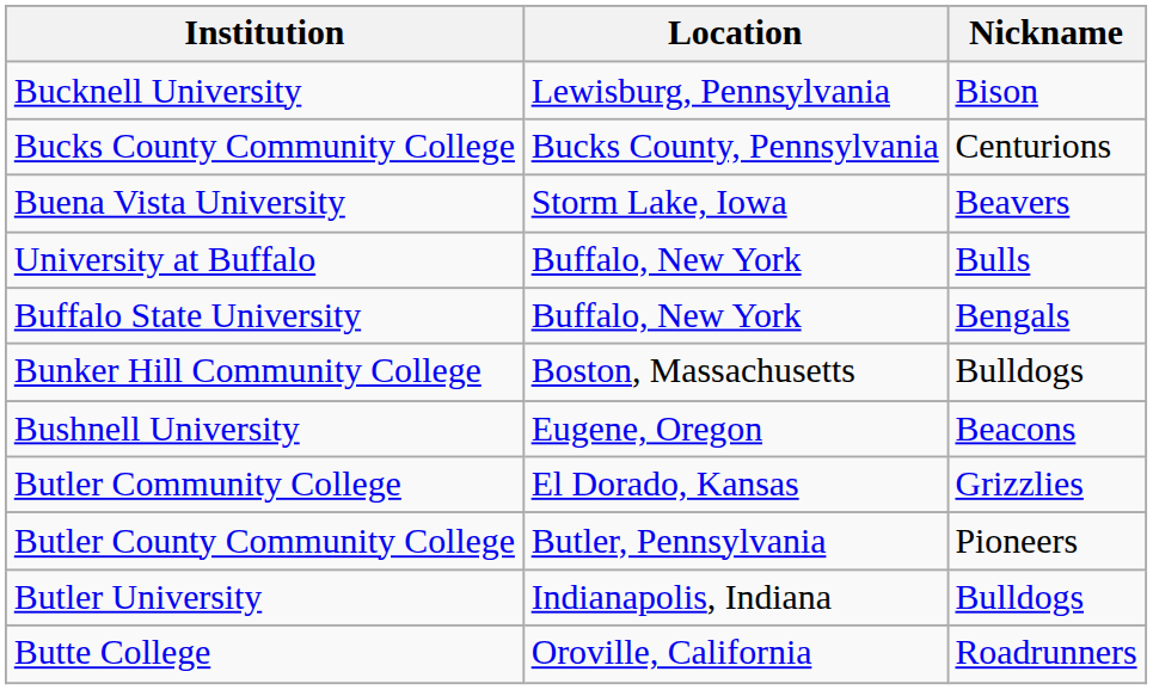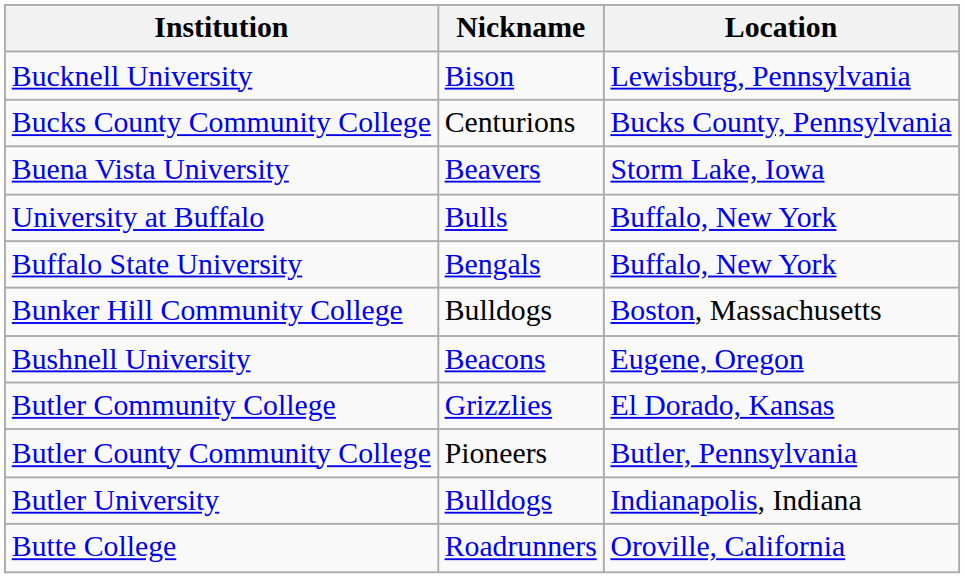columns swapped: Nickname <-> Location
